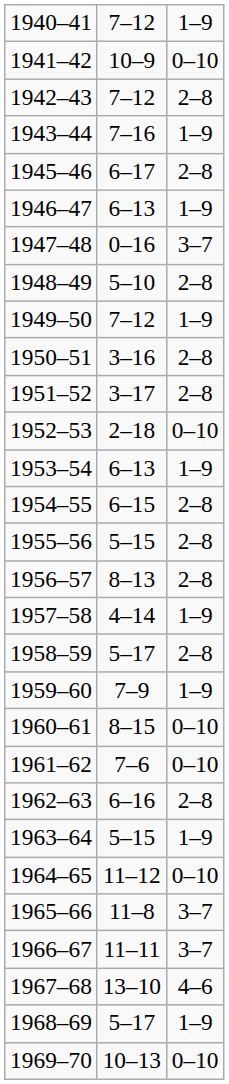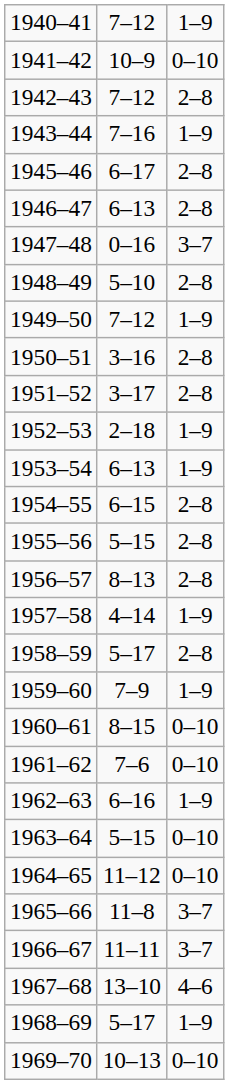1946–47 | column 3: 1–9 -> 2–8
1952–53 | column 3: 0–10 -> 1–9
1962–63 | column 3: 2–8 -> 1–9
1963–64 | column 3: 1–9 -> 0–10
